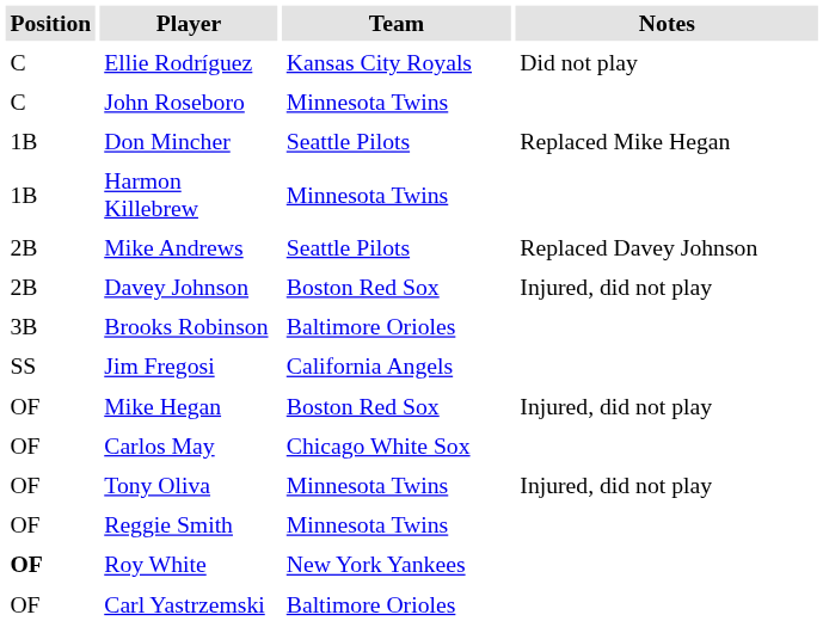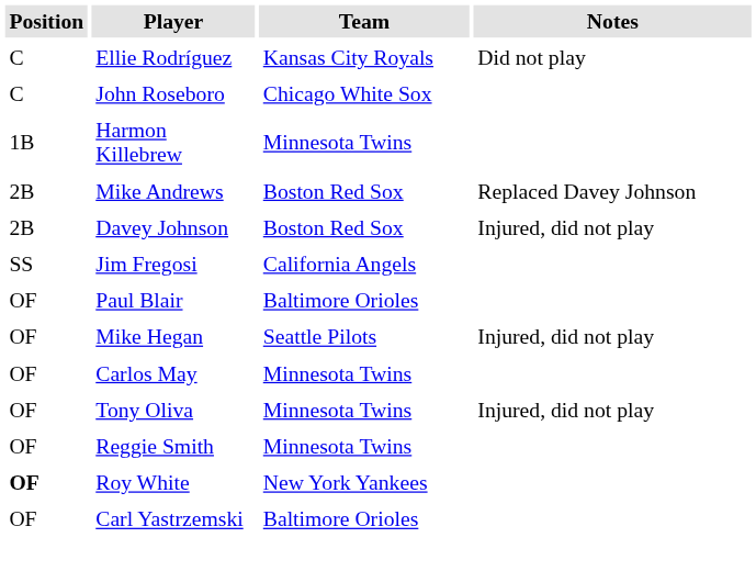John Roseboro | Team: Minnesota Twins -> Chicago White Sox
- row: 1B | Don Mincher | Seattle Pilots | Replaced Mike Hegan
Mike Andrews | Team: Seattle Pilots -> Boston Red Sox
- row: 3B | Brooks Robinson | Baltimore Orioles
+ row: OF | Paul Blair | Baltimore Orioles
Mike Hegan | Team: Boston Red Sox -> Seattle Pilots
Carlos May | Team: Chicago White Sox -> Minnesota Twins
